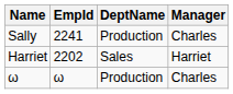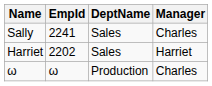Sally | DeptName: Production -> Sales
